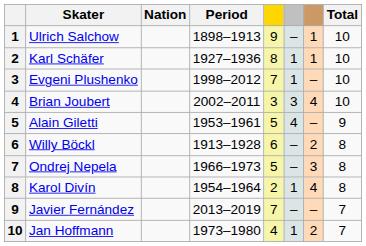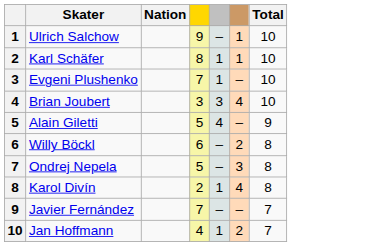- column: Period | 1898–1913 | 1927–1936 | 1998–2012 | 2002–2011 | 1953–1961 | 1913–1928 | 1966–1973 | 1954–1964 | 2013–2019 | 1973–1980
